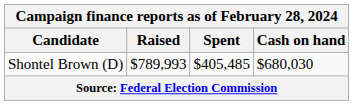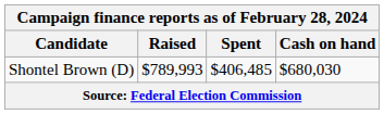Shontel Brown (D) | Spent: $405,485 -> $406,485
